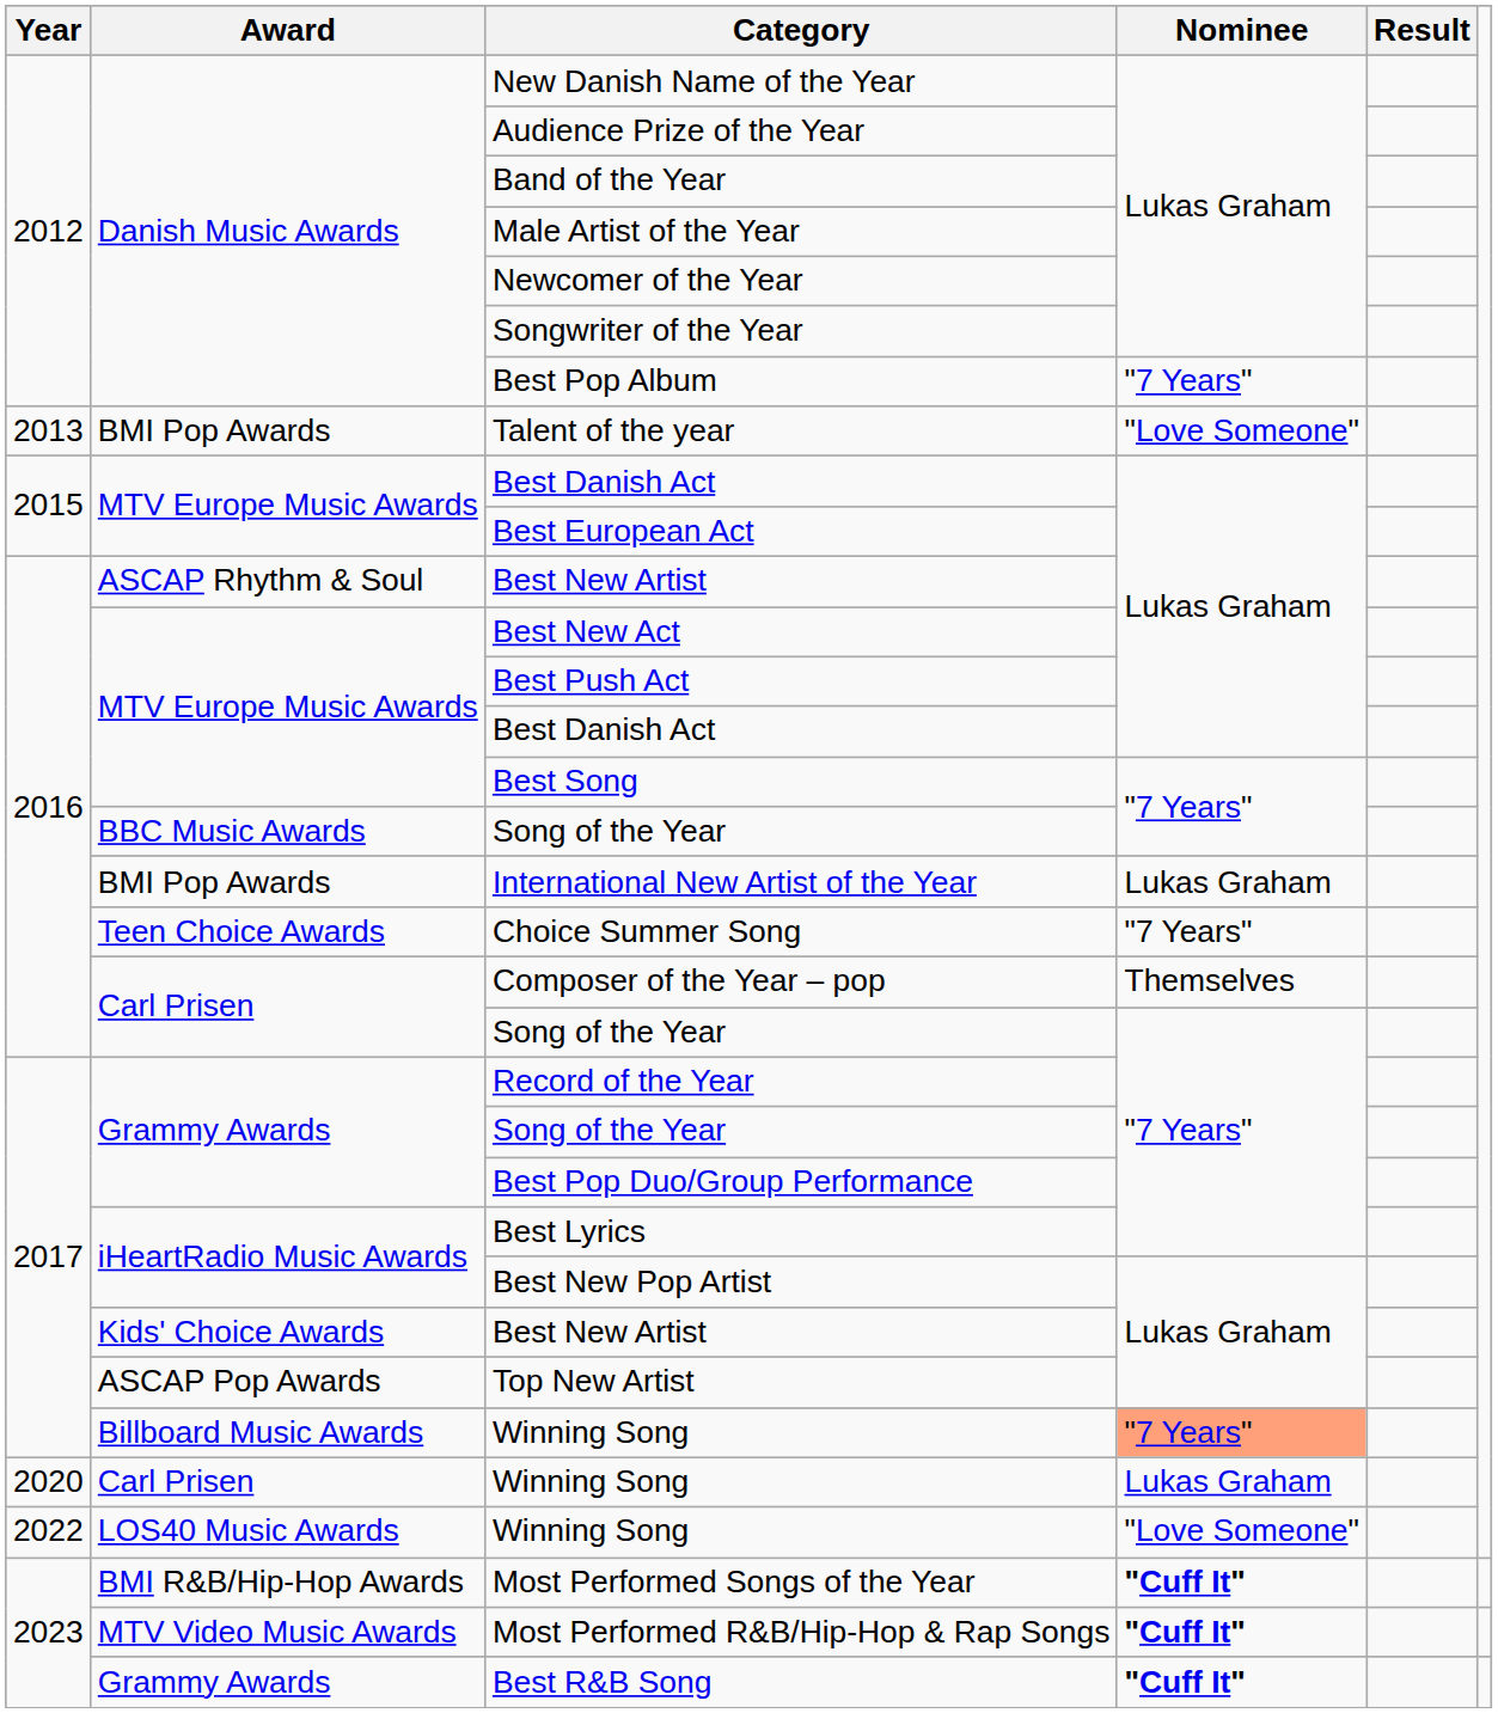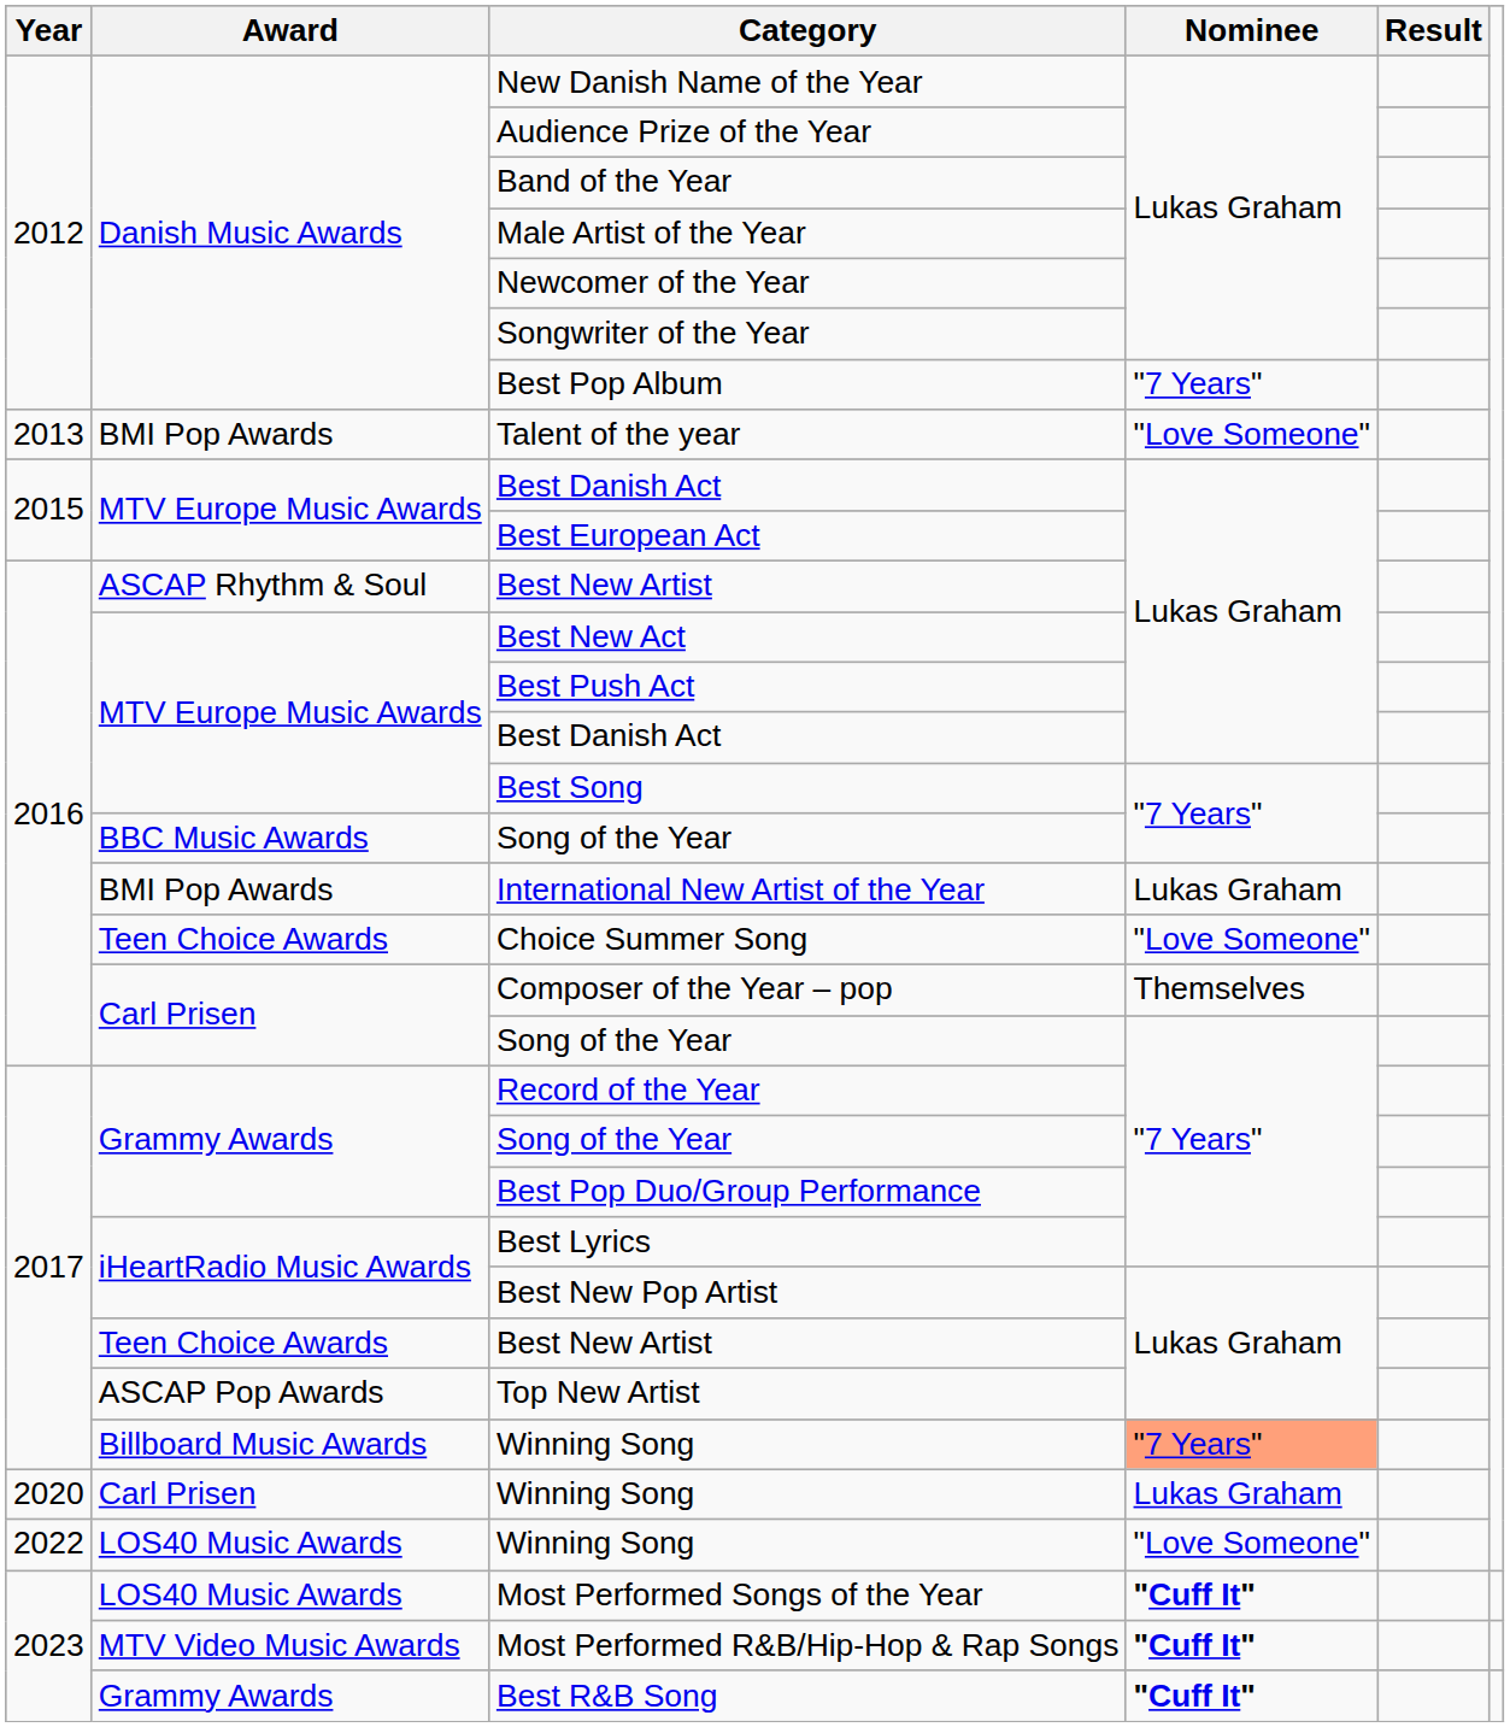Choice Summer Song | Nominee: "7 Years" -> "Love Someone"
2017 / Best New Artist | Award: Kids' Choice Awards -> Teen Choice Awards
Most Performed Songs of the Year | Award: BMI R&B/Hip-Hop Awards -> LOS40 Music Awards
